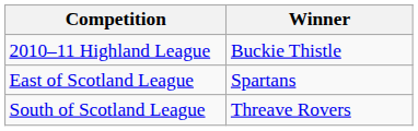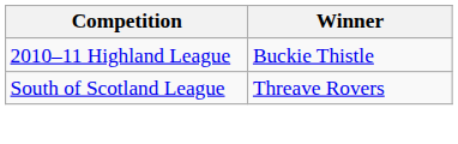- row: East of Scotland League | Spartans
